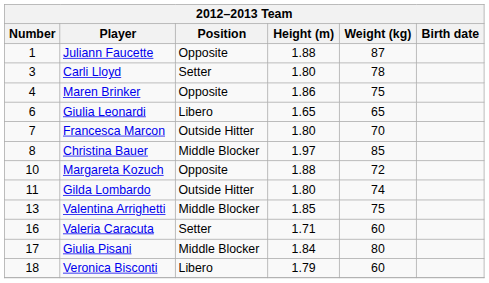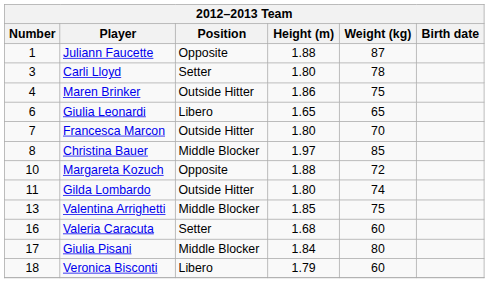Maren Brinker | Position: Opposite -> Outside Hitter
Valeria Caracuta | Height (m): 1.71 -> 1.68
